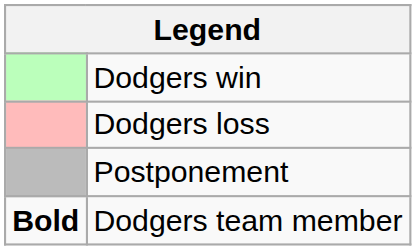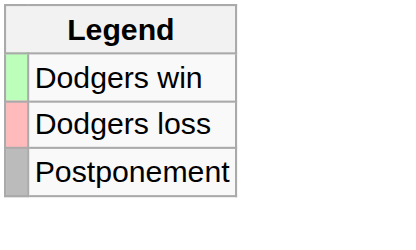- row: Bold | Dodgers team member
